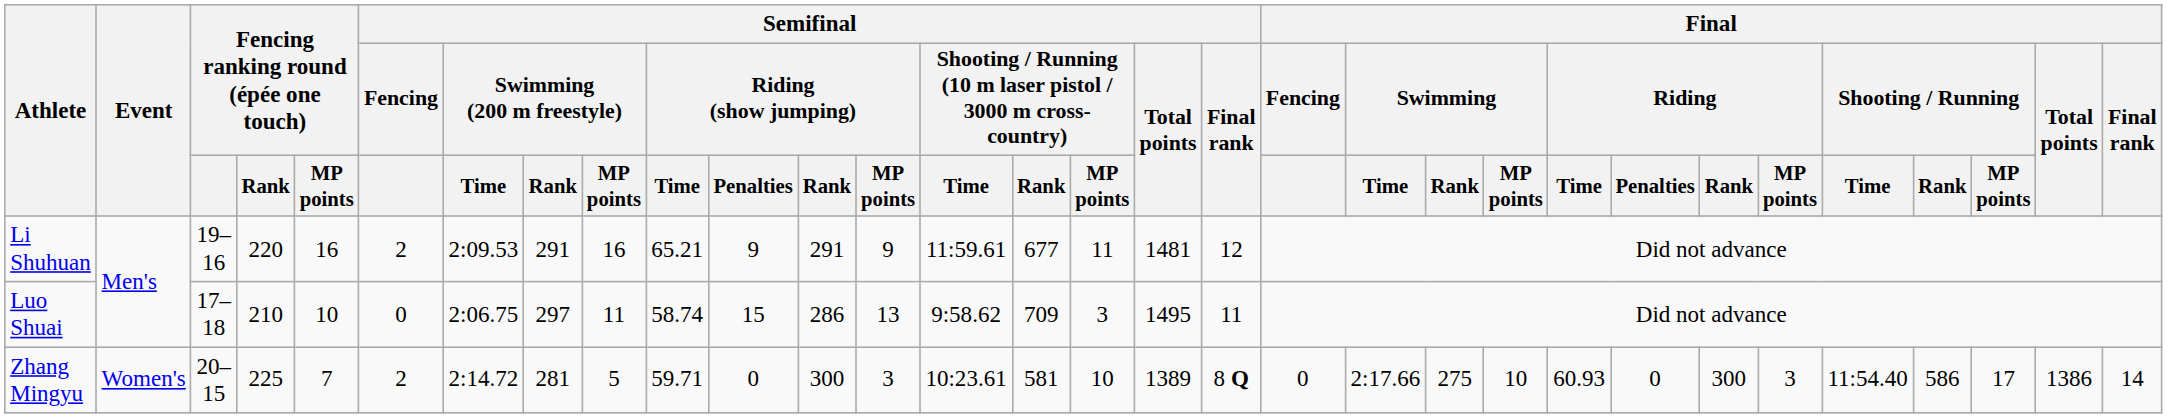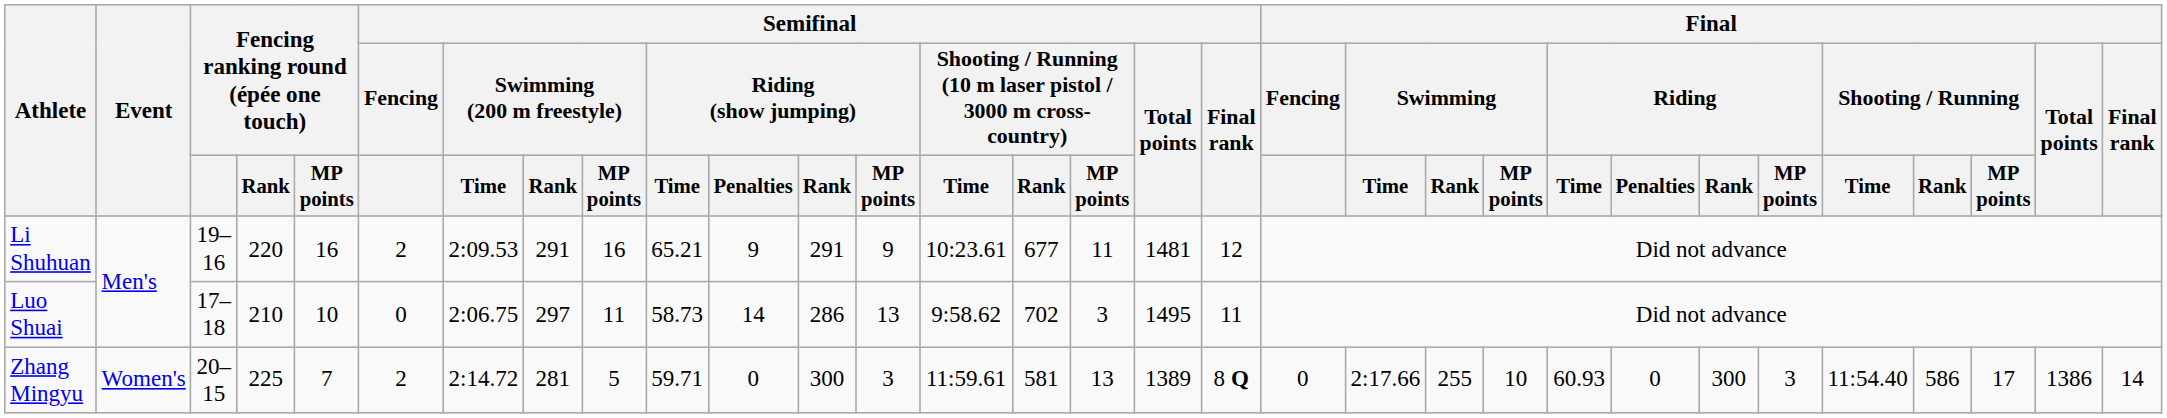Li Shuhuan | column 14: 11:59.61 -> 10:23.61
Luo Shuai | Semifinal / Riding (show jumping) / Time: 58.74 -> 58.73
Luo Shuai | Semifinal / Riding (show jumping) / Penalties: 15 -> 14
Luo Shuai | column 15: 709 -> 702
Zhang Mingyu | column 14: 10:23.61 -> 11:59.61
Zhang Mingyu | column 16: 10 -> 13
Zhang Mingyu | Final / Swimming / Rank: 275 -> 255
